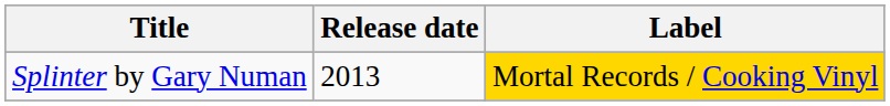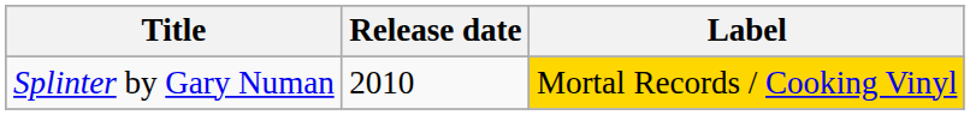Splinter by Gary Numan | Release date: 2013 -> 2010
